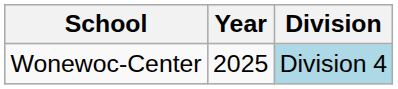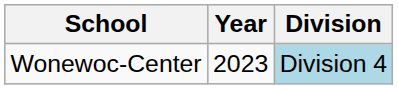Wonewoc-Center | Year: 2025 -> 2023
